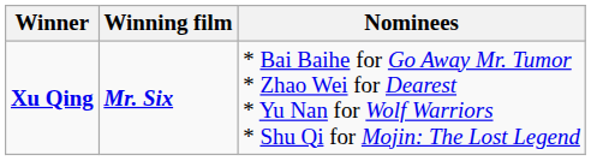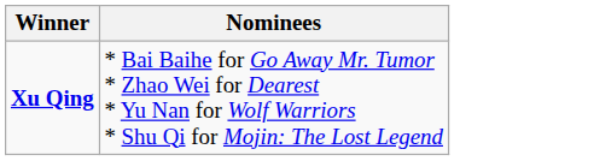- column: Winning film | Mr. Six
